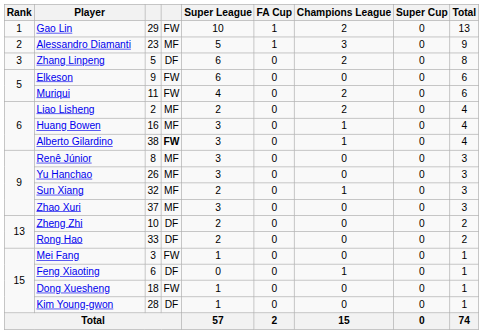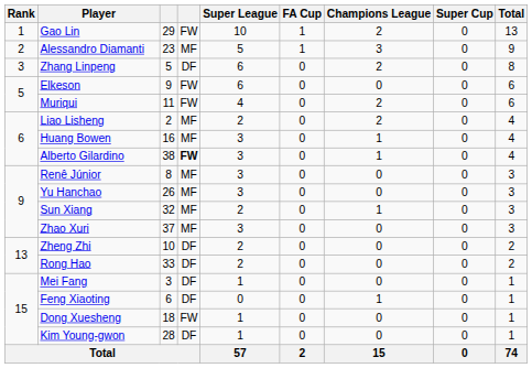Mei Fang | column 4: FW -> DF
